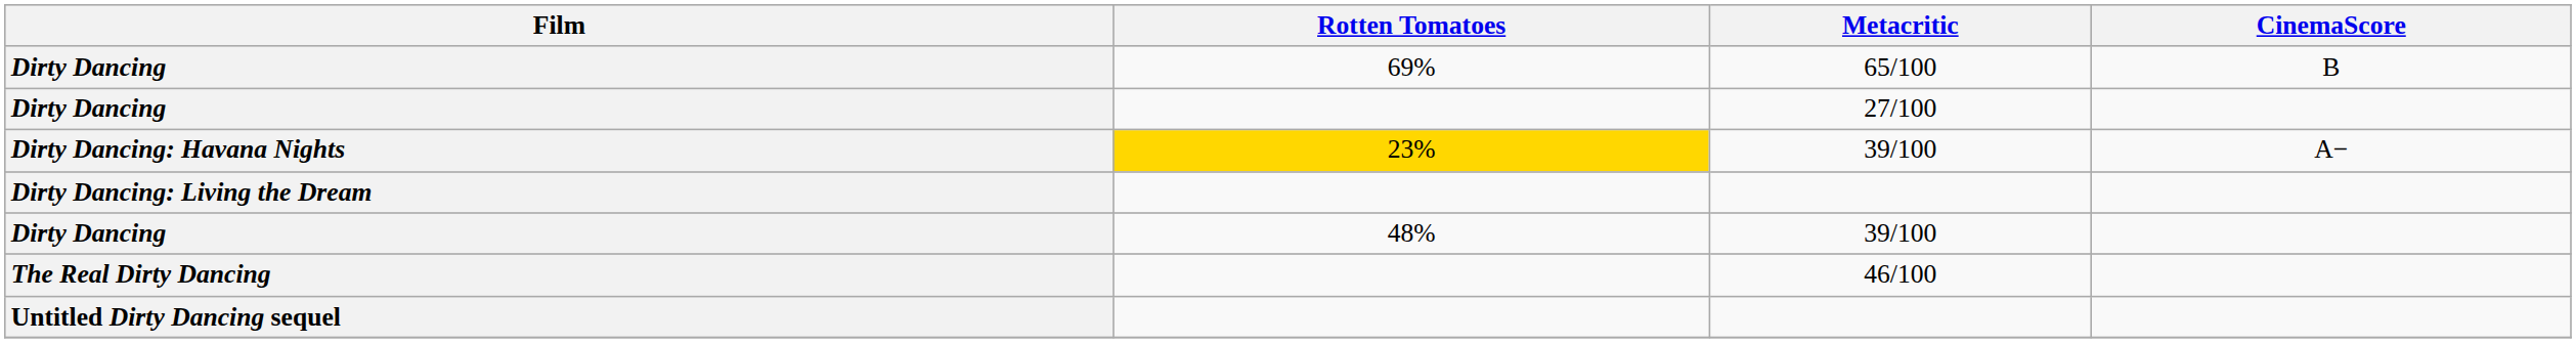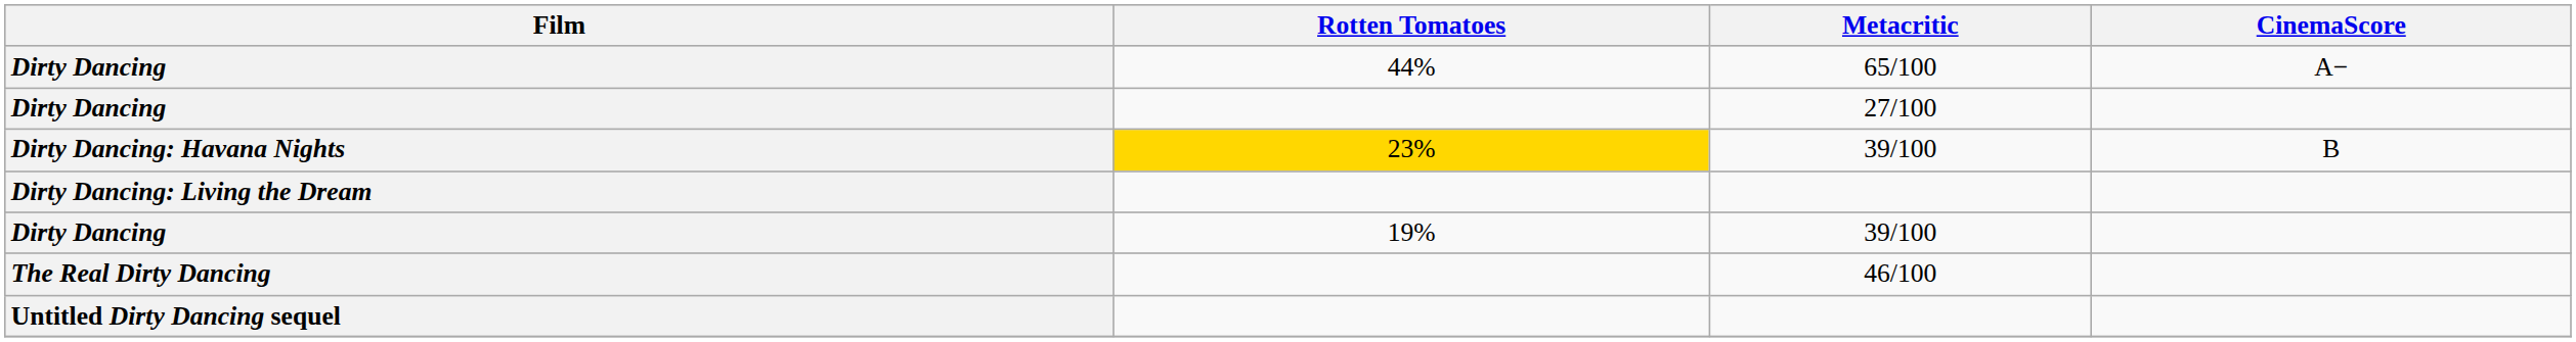Dirty Dancing / 65/100 | Rotten Tomatoes: 69% -> 44%
Dirty Dancing / 65/100 | CinemaScore: B -> A−
Dirty Dancing: Havana Nights | CinemaScore: A− -> B
Dirty Dancing / 39/100 | Rotten Tomatoes: 48% -> 19%
